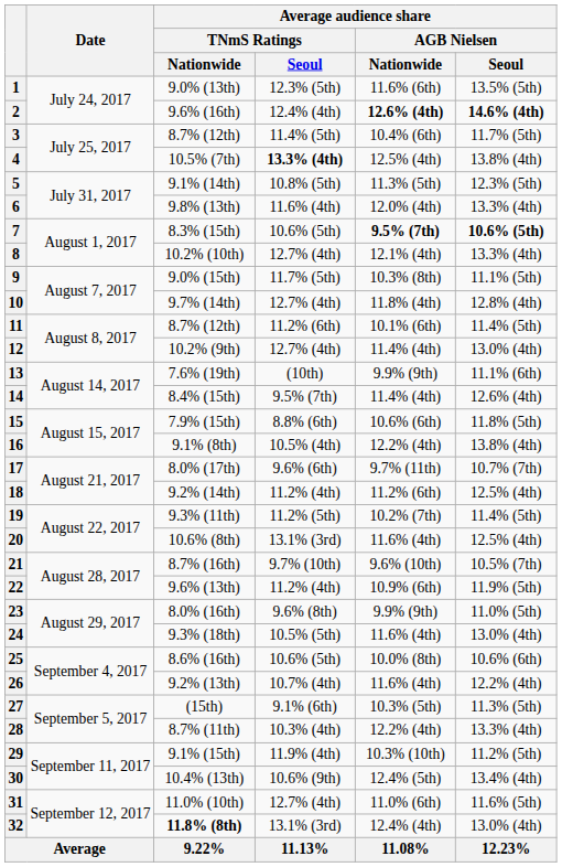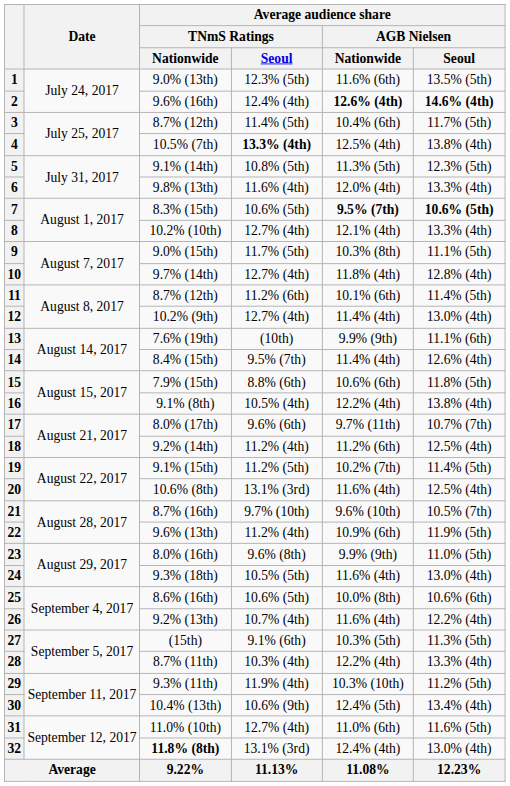19 | Average audience share / TNmS Ratings / Nationwide: 9.3% (11th) -> 9.1% (15th)
29 | Average audience share / TNmS Ratings / Nationwide: 9.1% (15th) -> 9.3% (11th)
